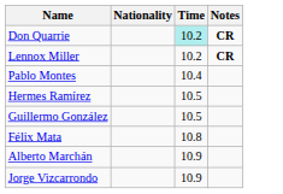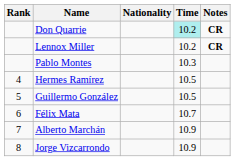+ column: Rank | 4 | 5 | 6 | 7 | 8
Pablo Montes | Time: 10.4 -> 10.3
Félix Mata | Time: 10.8 -> 10.7
